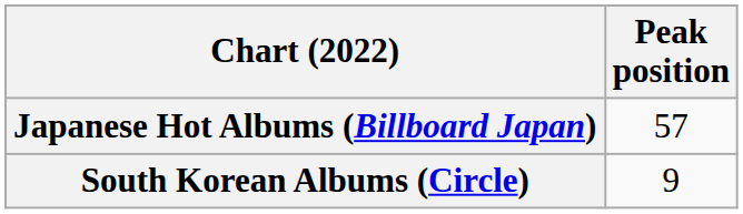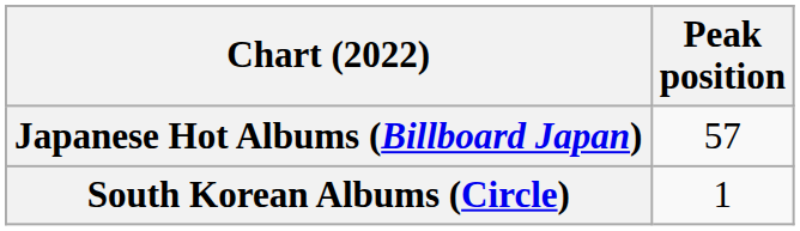South Korean Albums (Circle) | Peak position: 9 -> 1
